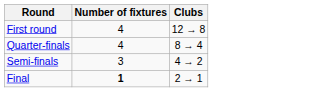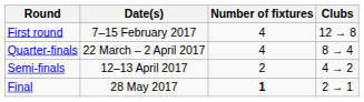+ column: Date(s) | 7–15 February 2017 | 22 March – 2 April 2017 | 12–13 April 2017 | 28 May 2017
Semi-finals | Number of fixtures: 3 -> 2
